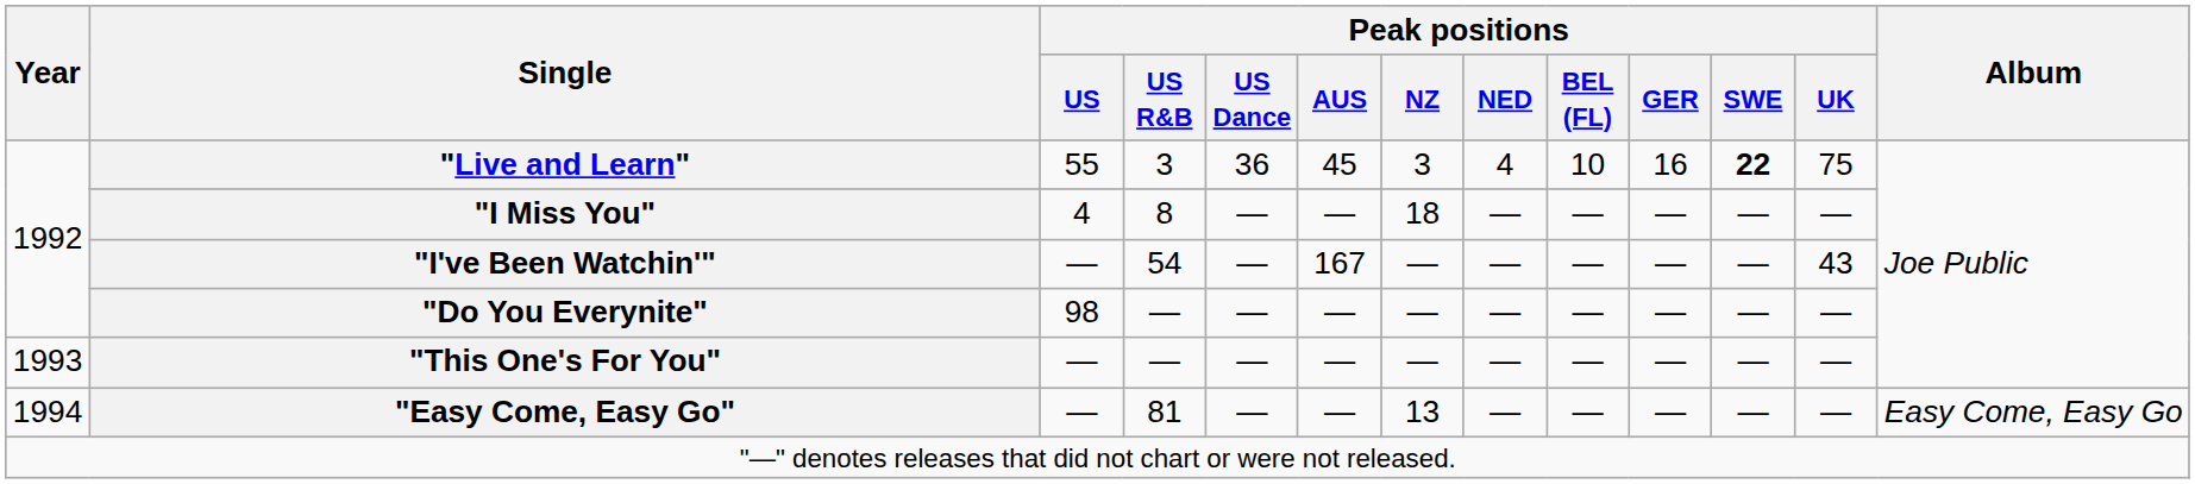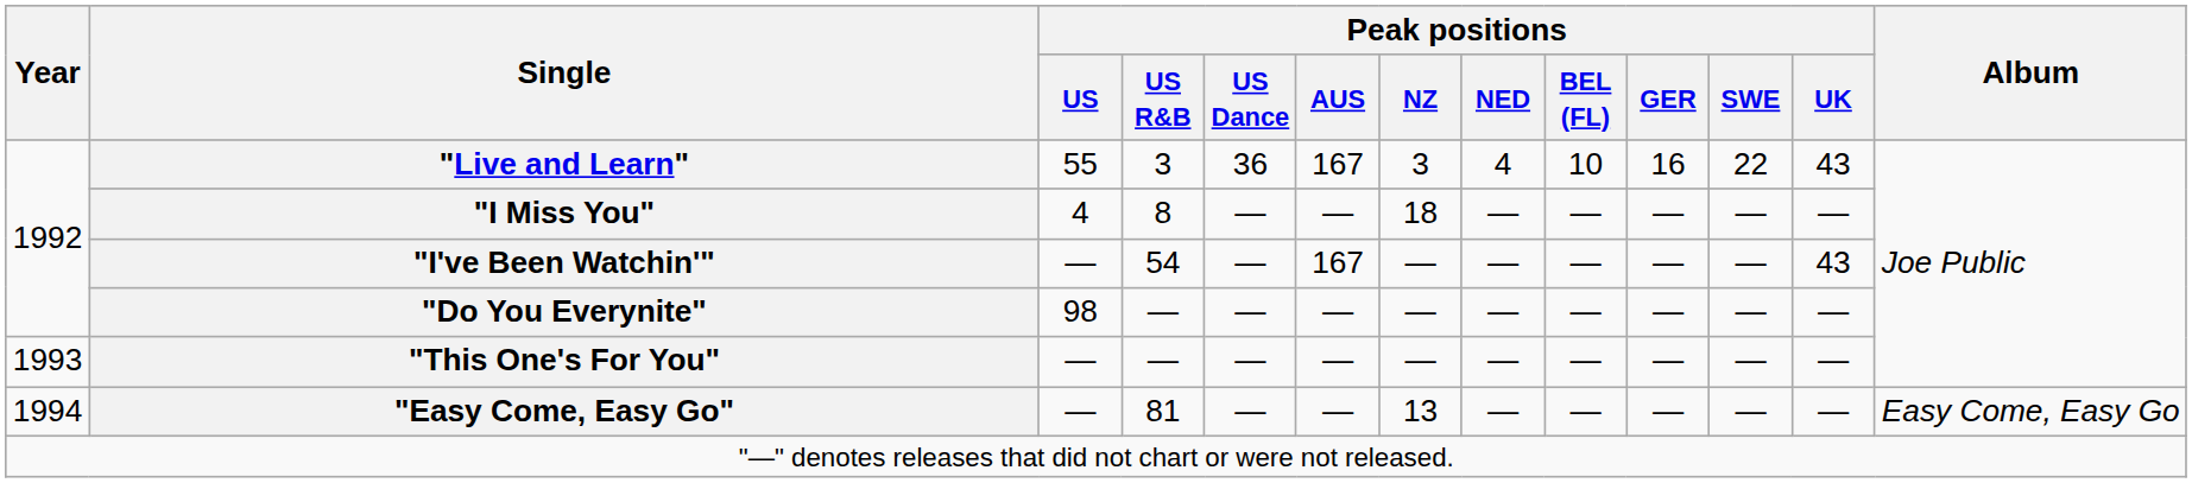"Live and Learn" | Peak positions / AUS: 45 -> 167
"Live and Learn" | Peak positions / SWE: bold -> normal
"Live and Learn" | Peak positions / UK: 75 -> 43
